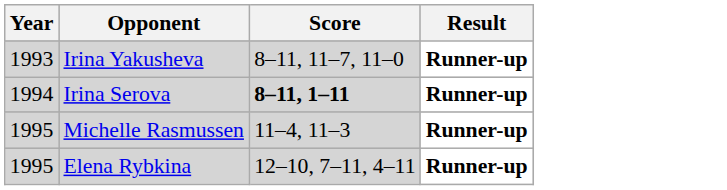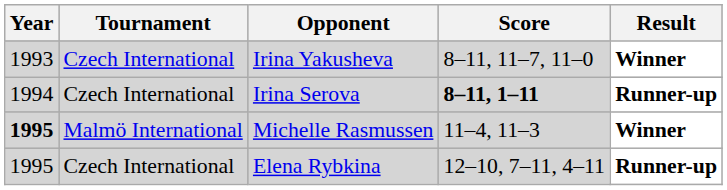+ column: Tournament | Czech International | Czech International | Malmö International | Czech International
Irina Yakusheva | Result: Runner-up -> Winner
Michelle Rasmussen | Year: normal -> bold
Michelle Rasmussen | Result: Runner-up -> Winner
